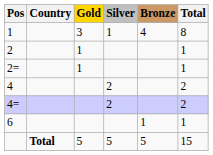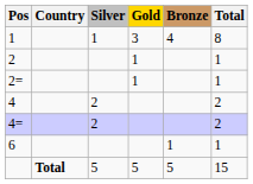columns swapped: Gold <-> Silver
